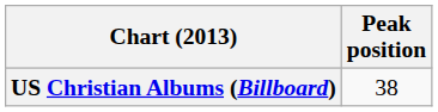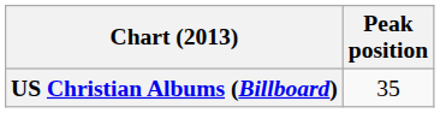US Christian Albums (Billboard) | Peak position: 38 -> 35
